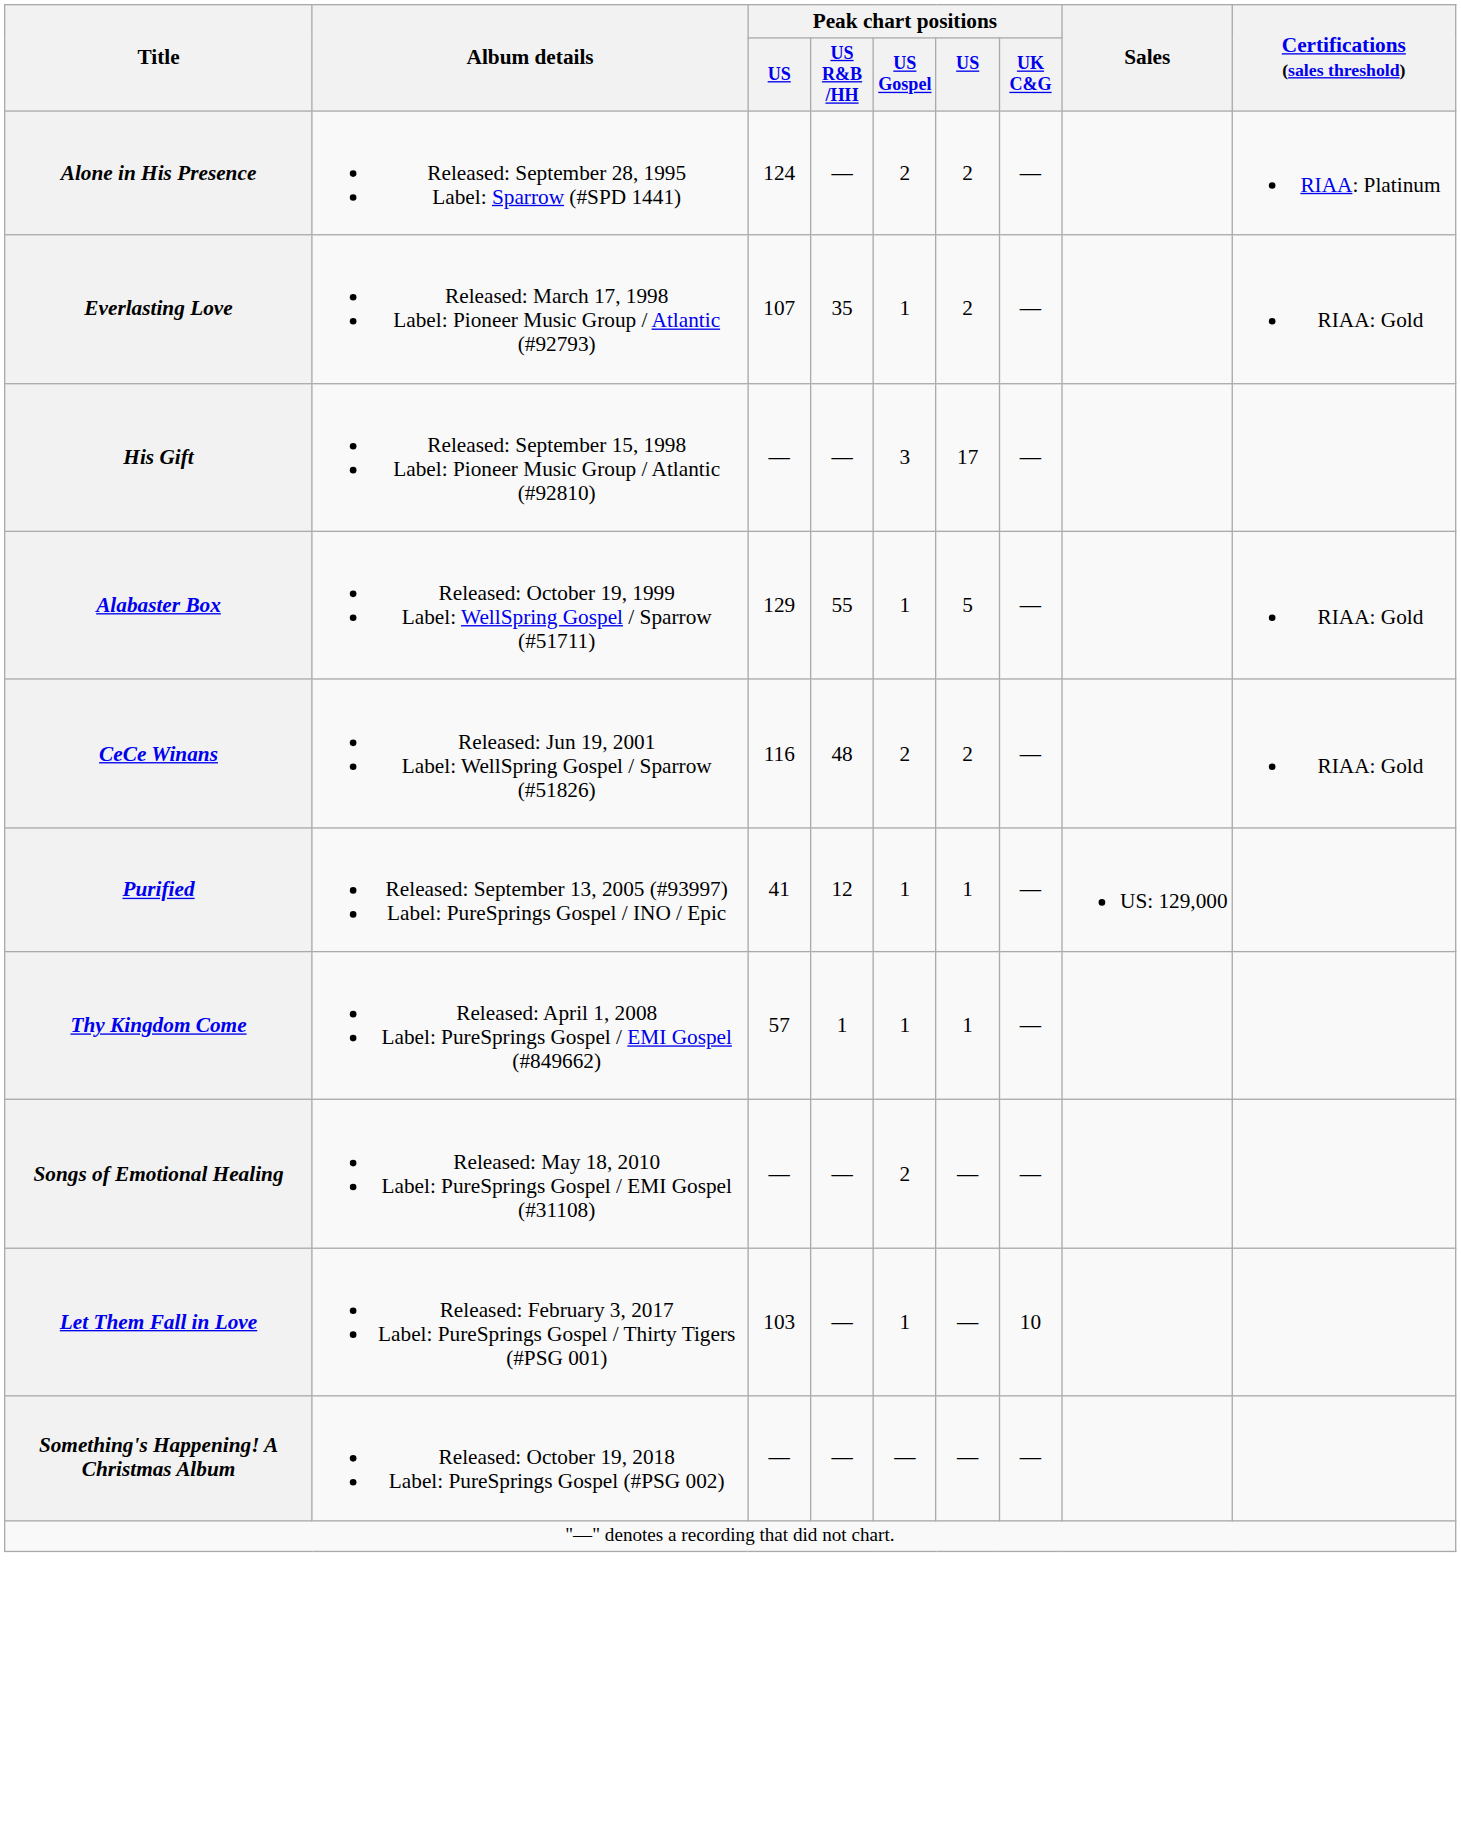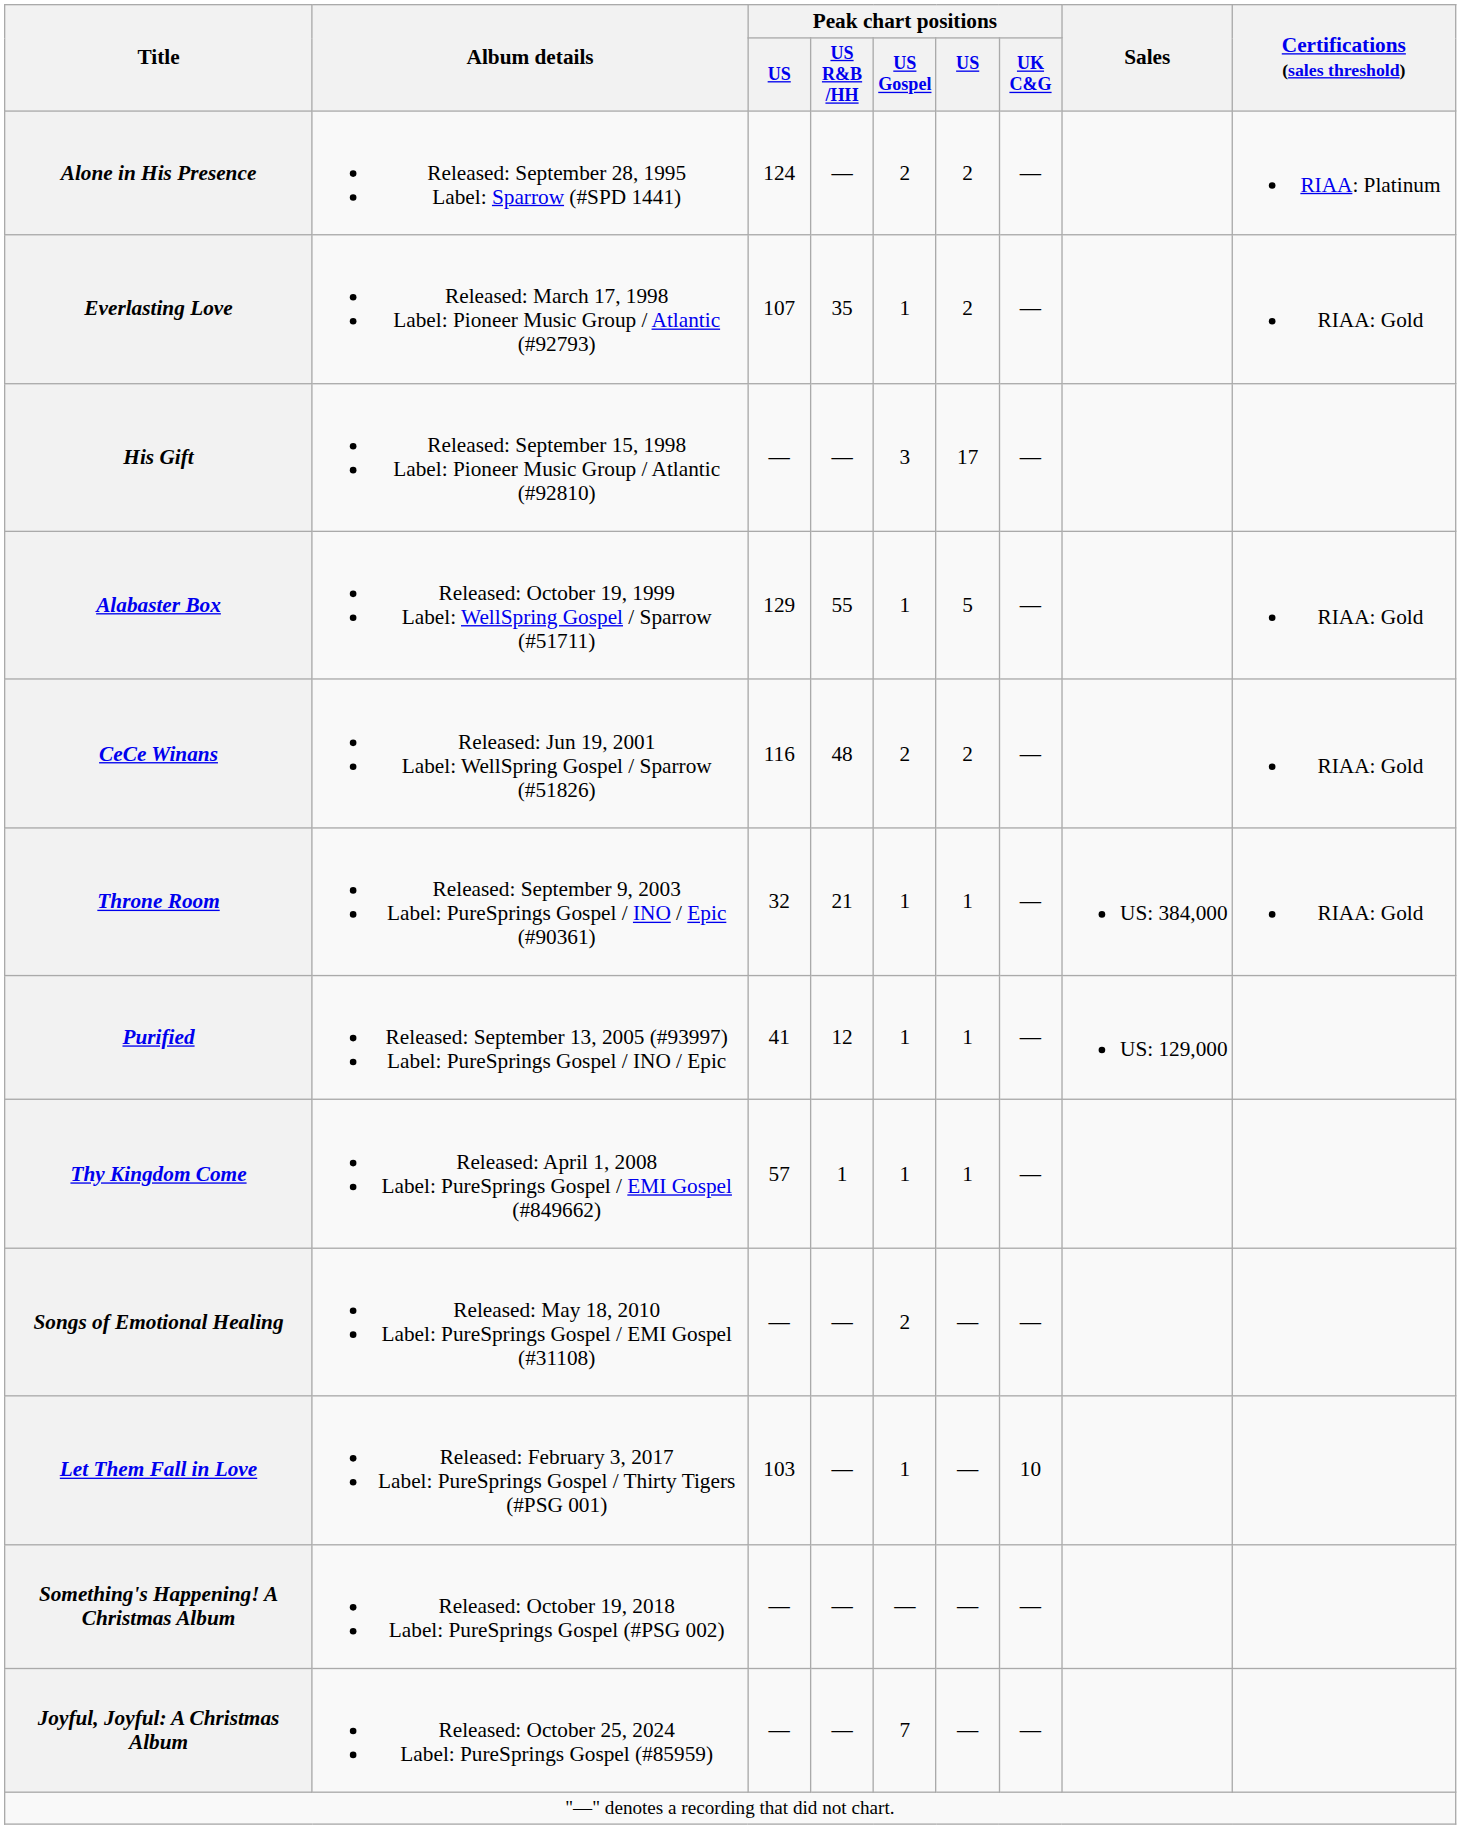+ row: Throne Room | Released: September 9, 2003 Label: PureSprings Gospel / INO / Epic (#90361) | 32 | 21 | 1 | 1 | — | US: 384,000 | RIAA: Gold
+ row: Joyful, Joyful: A Christmas Album | Released: October 25, 2024 Label: PureSprings Gospel (#85959) | — | — | 7 | — | —
